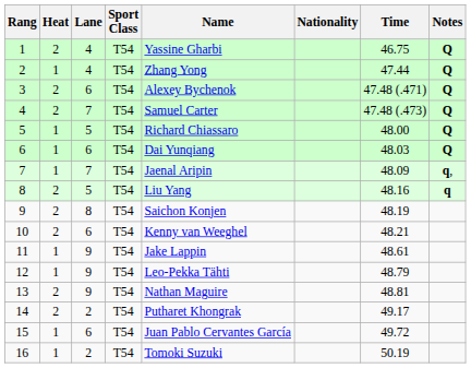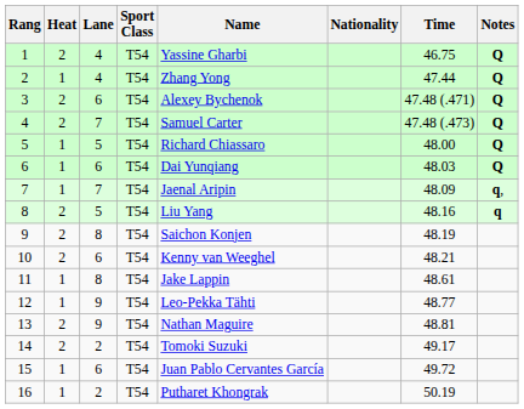11 | Lane: 9 -> 8
12 | Time: 48.79 -> 48.77
14 | Name: Putharet Khongrak -> Tomoki Suzuki
16 | Name: Tomoki Suzuki -> Putharet Khongrak
